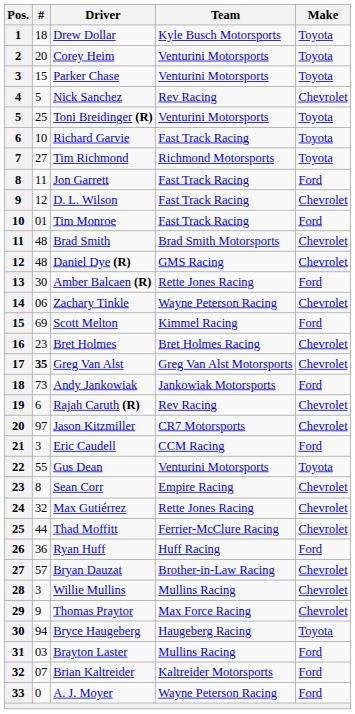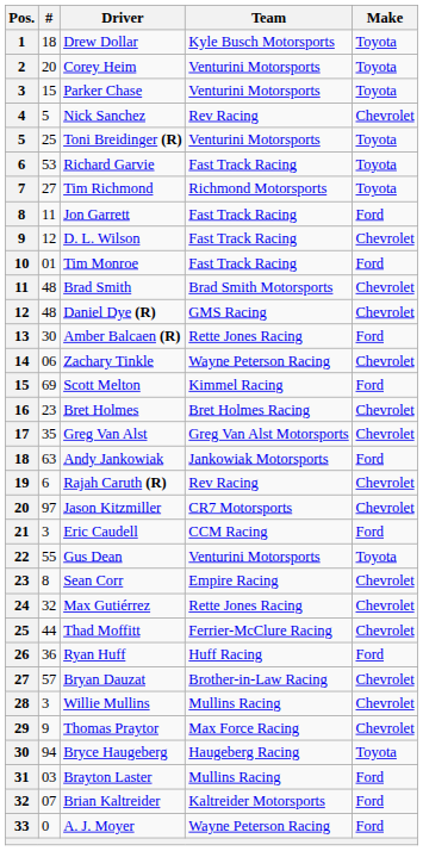Richard Garvie | #: 10 -> 53
Greg Van Alst | #: bold -> normal
Andy Jankowiak | #: 73 -> 63
